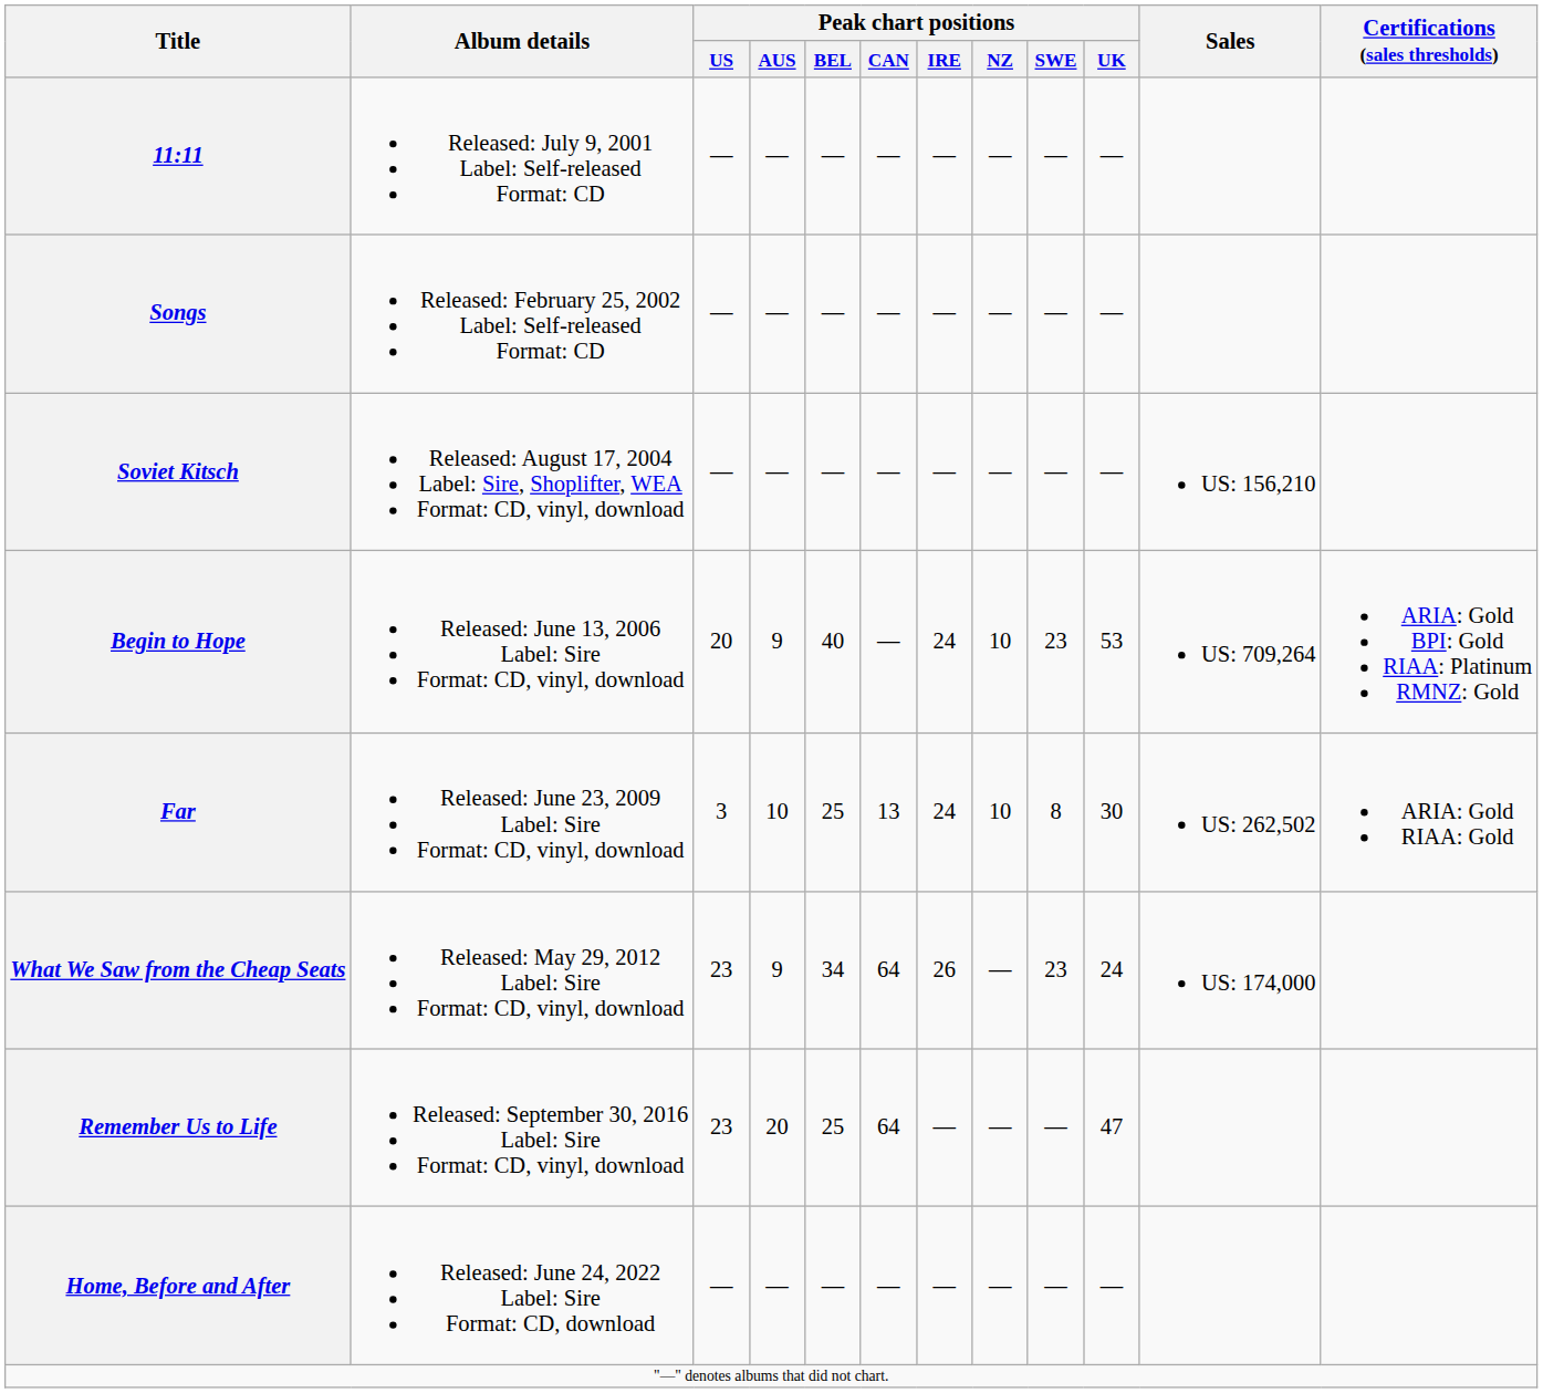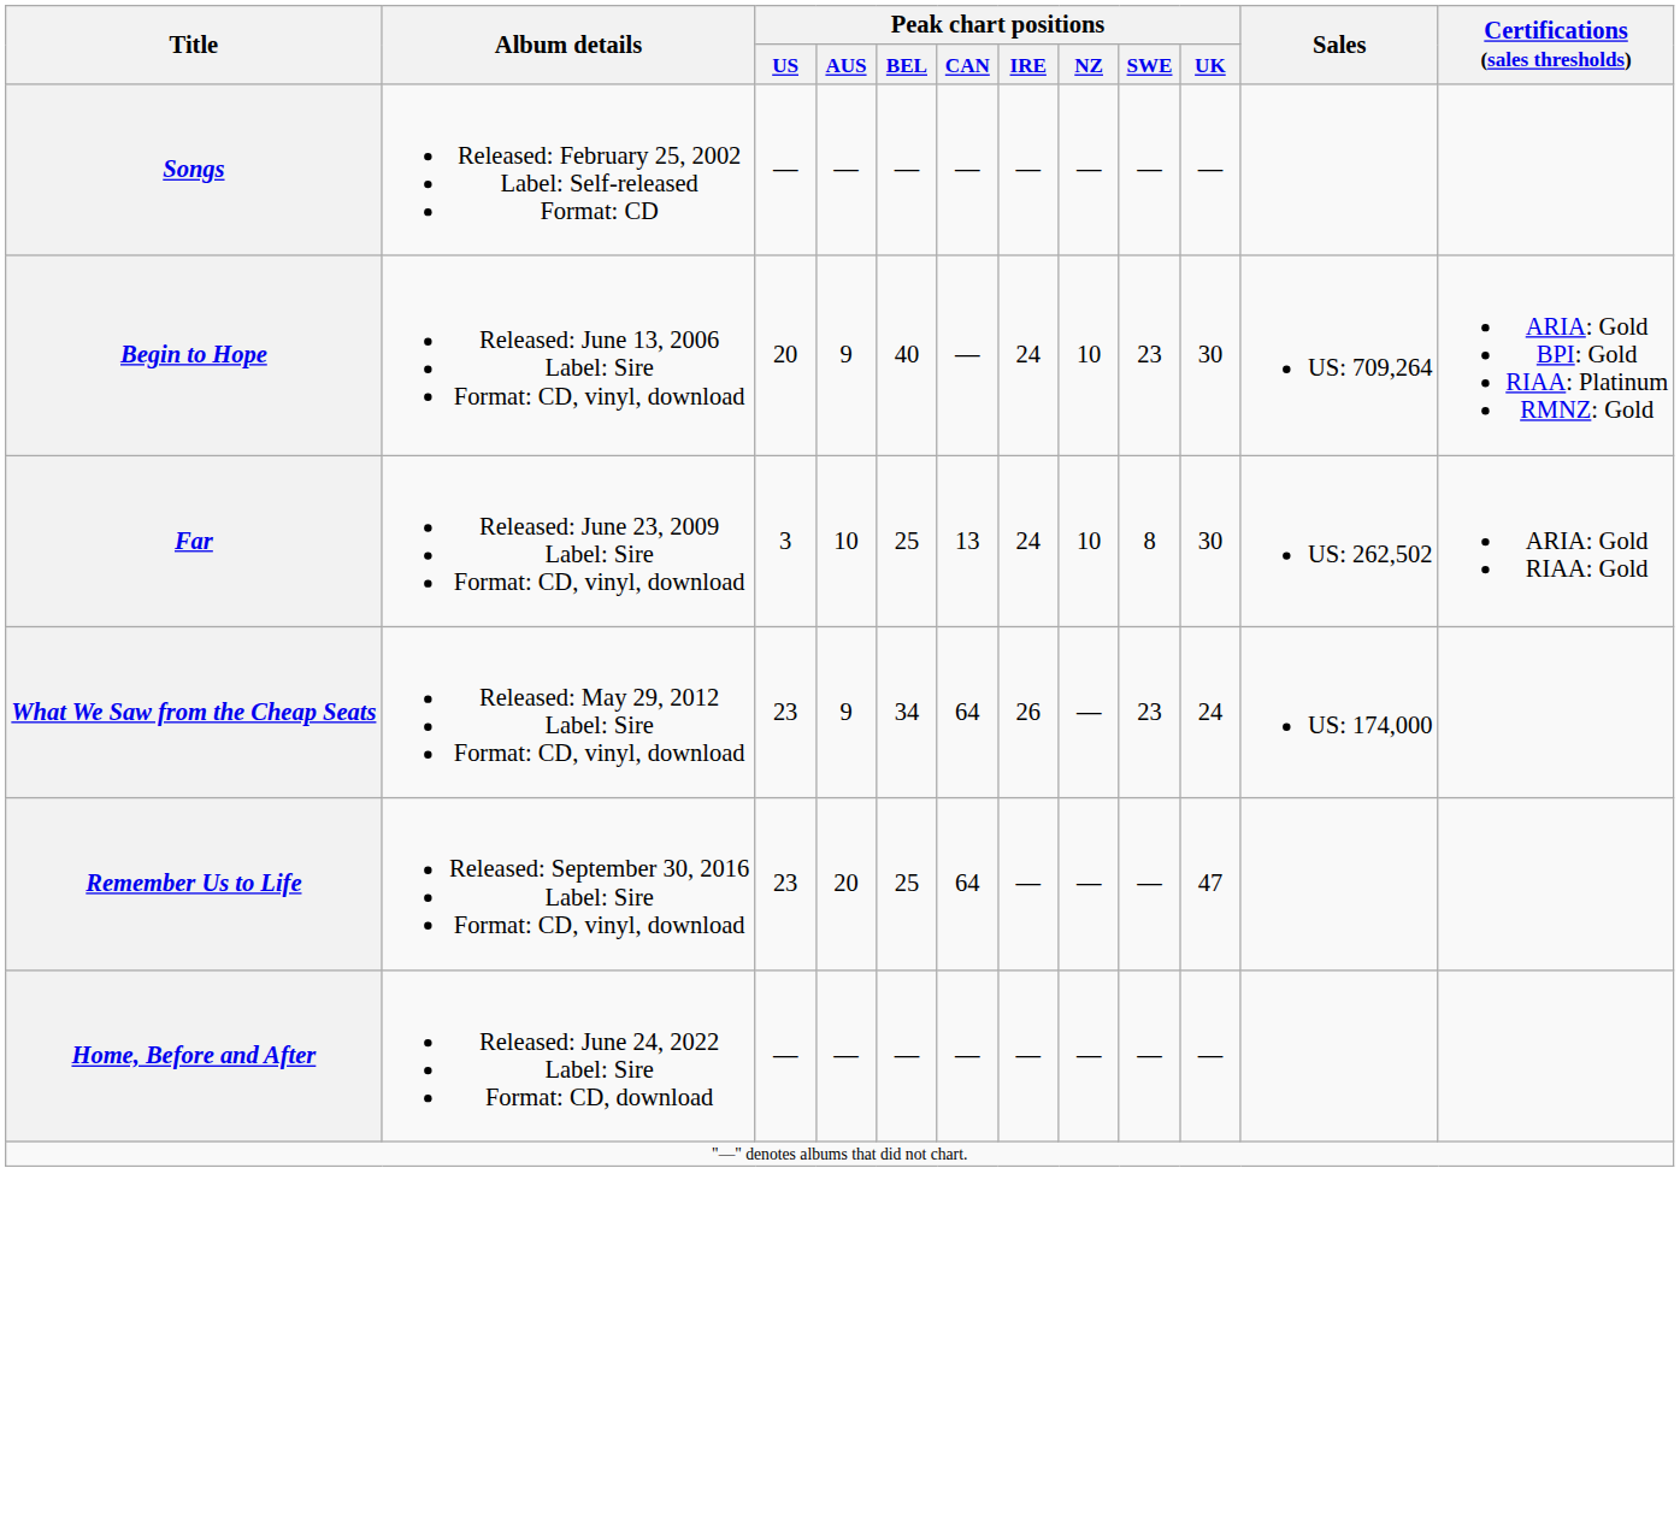- row: 11:11 | Released: July 9, 2001 Label: Self-released Format: CD | — | — | — | — | — | — | — | —
- row: Soviet Kitsch | Released: August 17, 2004 Label: Sire, Shoplifter, WEA Format: CD, vinyl, download | — | — | — | — | — | — | — | — | US: 156,210
Begin to Hope | Peak chart positions / UK: 53 -> 30
